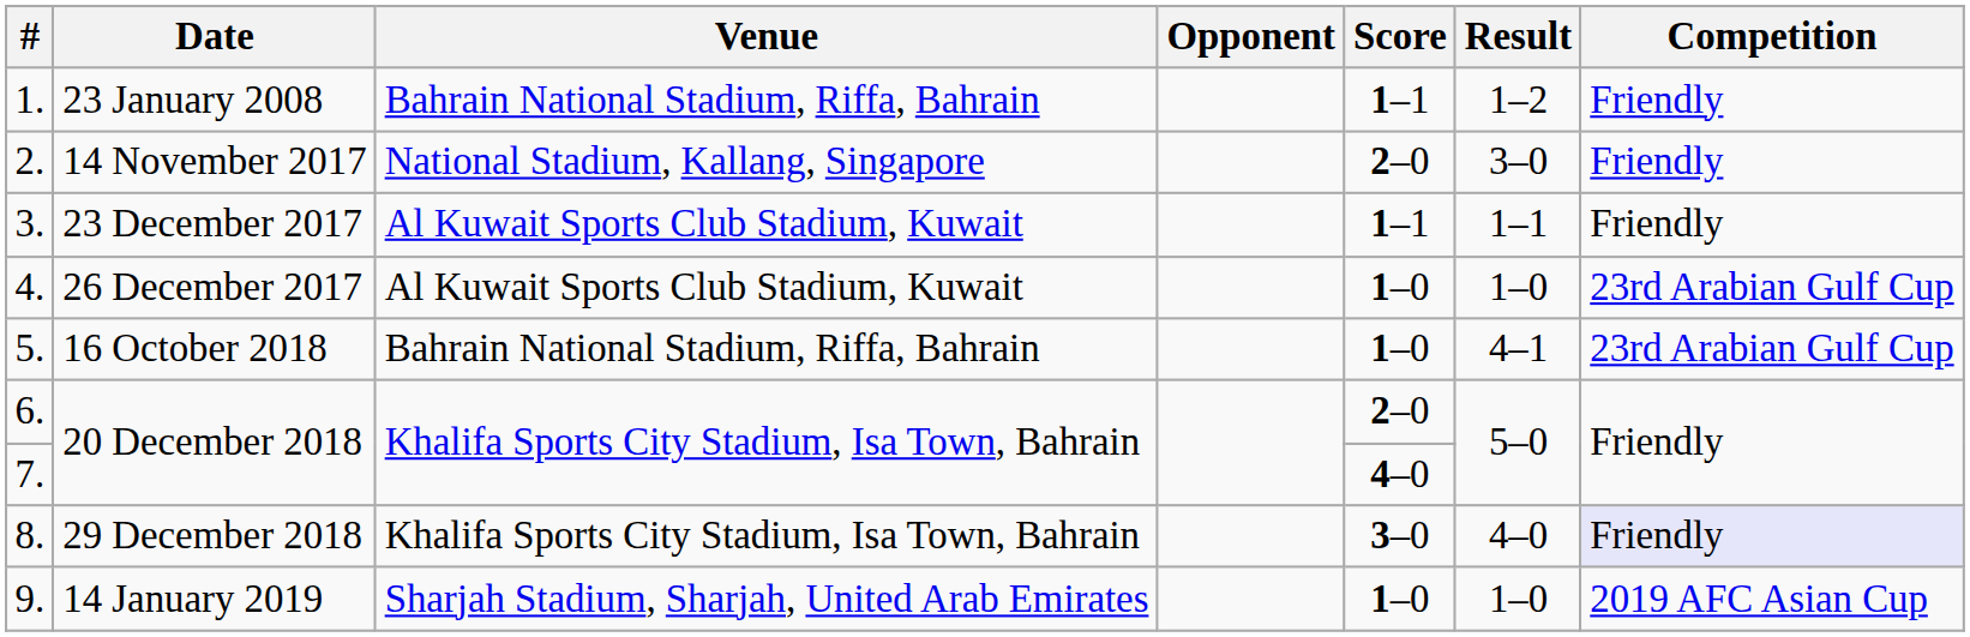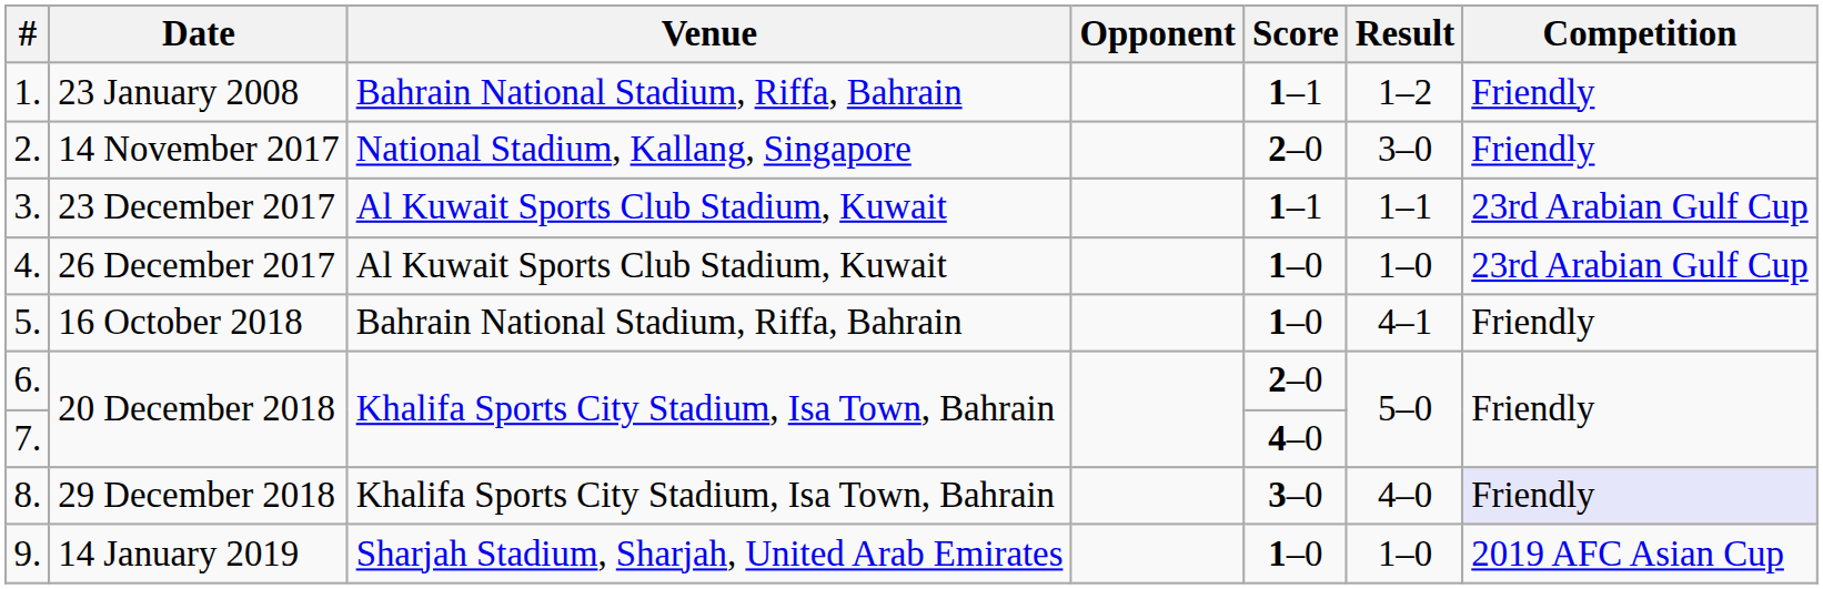3. | Competition: Friendly -> 23rd Arabian Gulf Cup
5. | Competition: 23rd Arabian Gulf Cup -> Friendly
